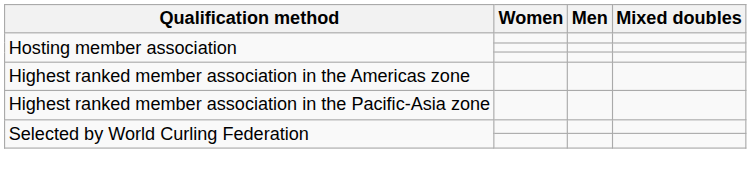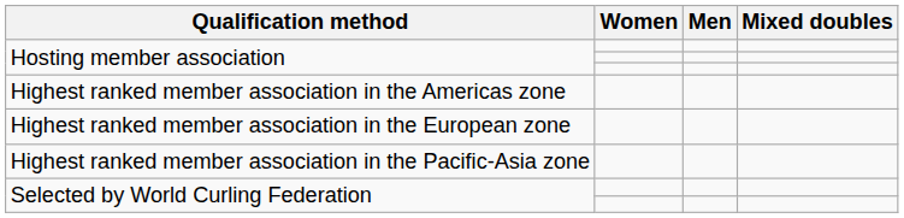+ row: Highest ranked member association in the European zone
